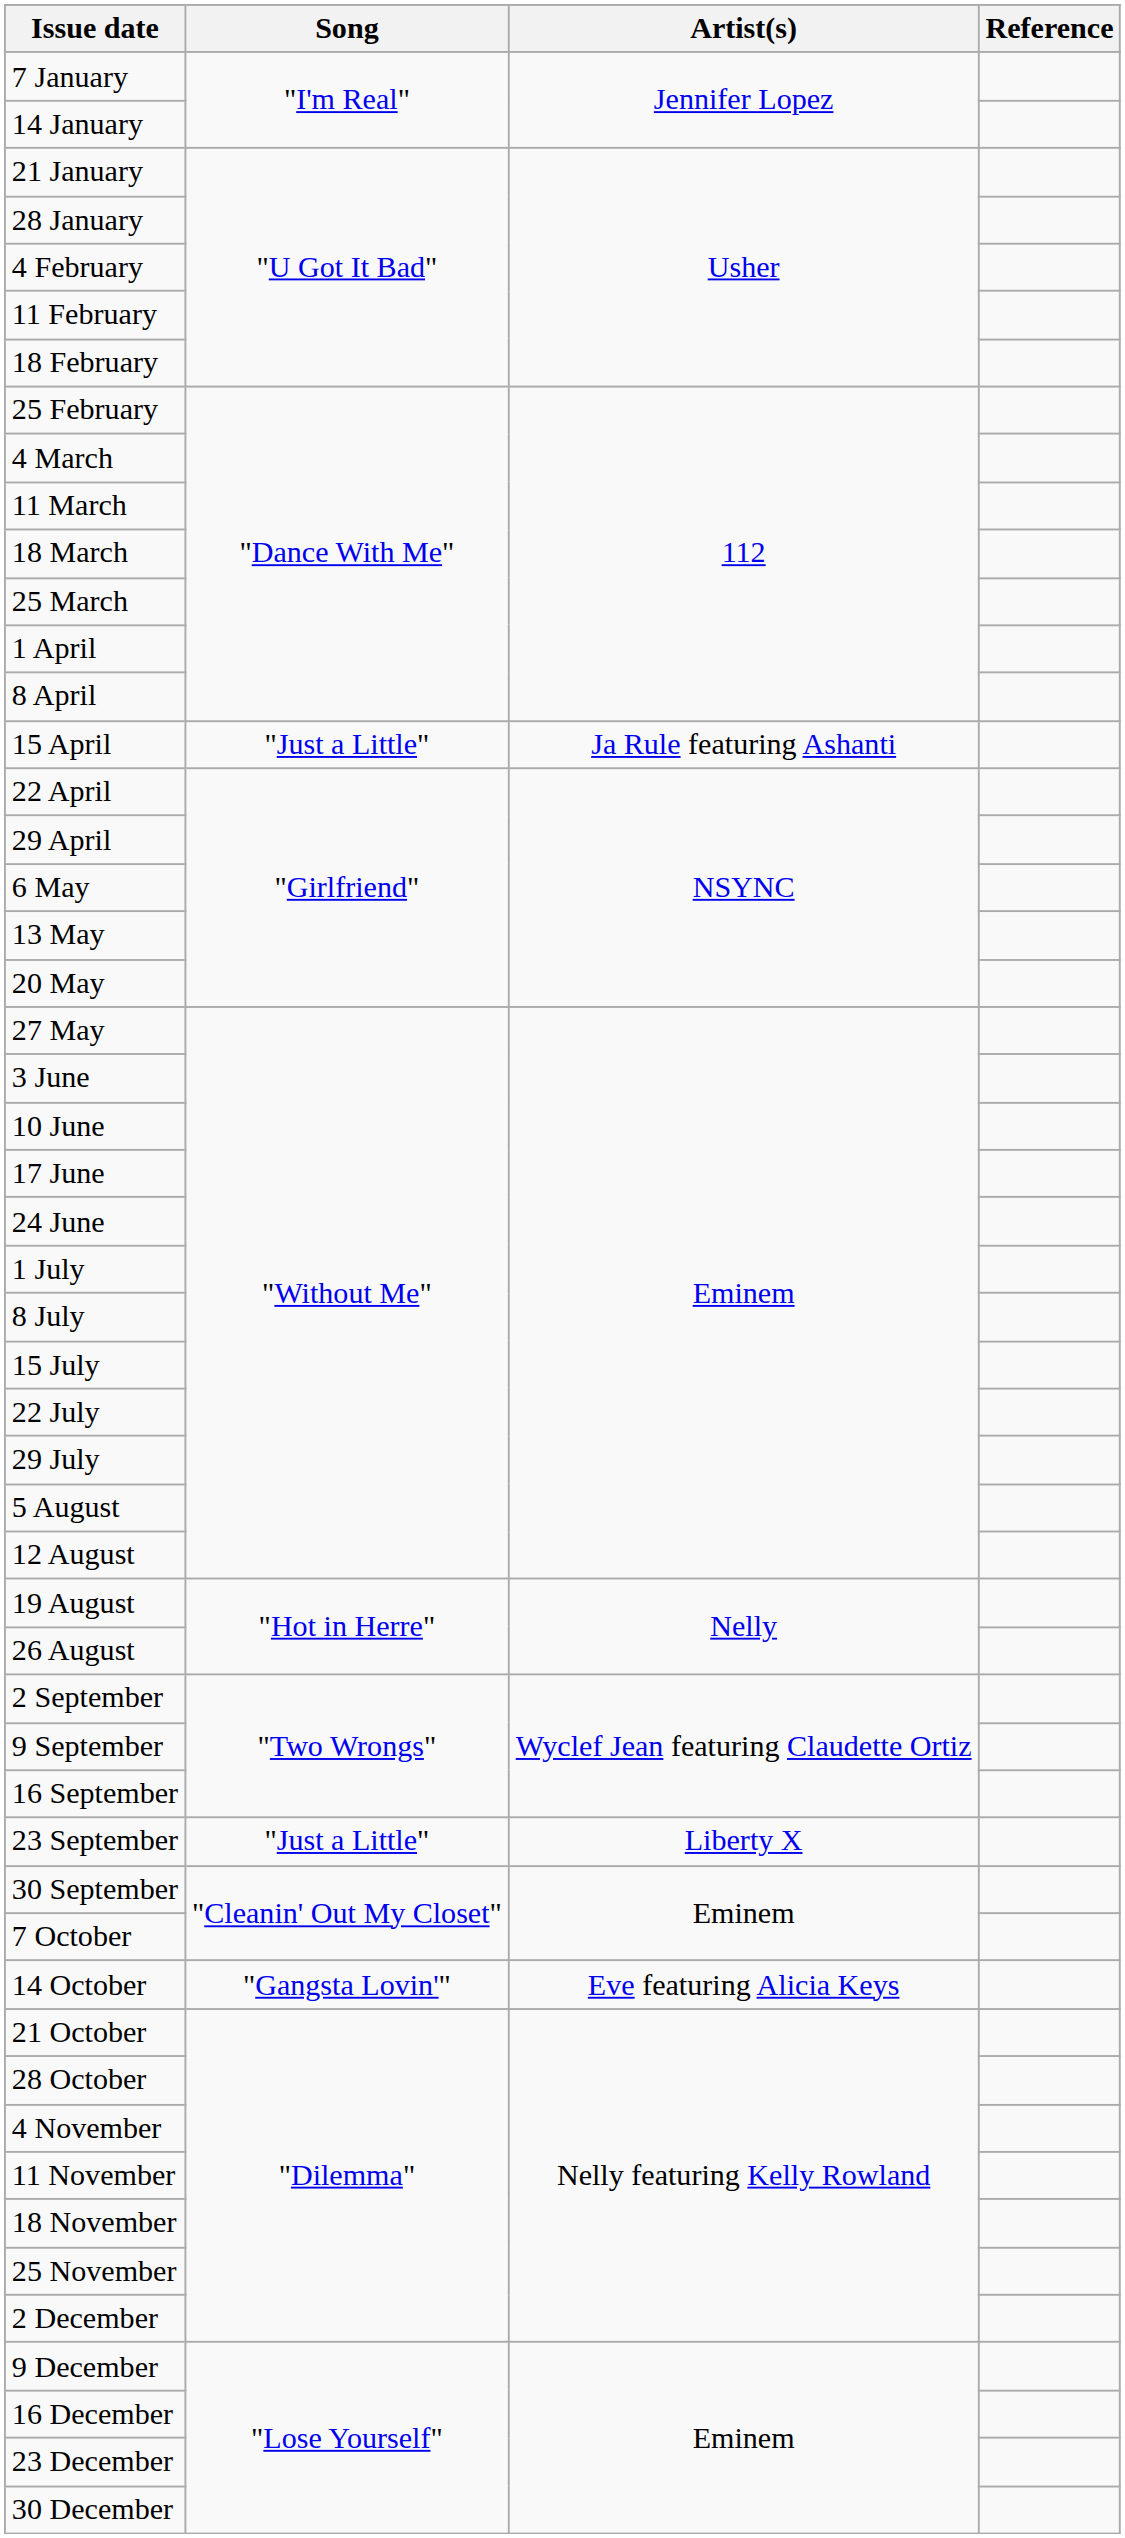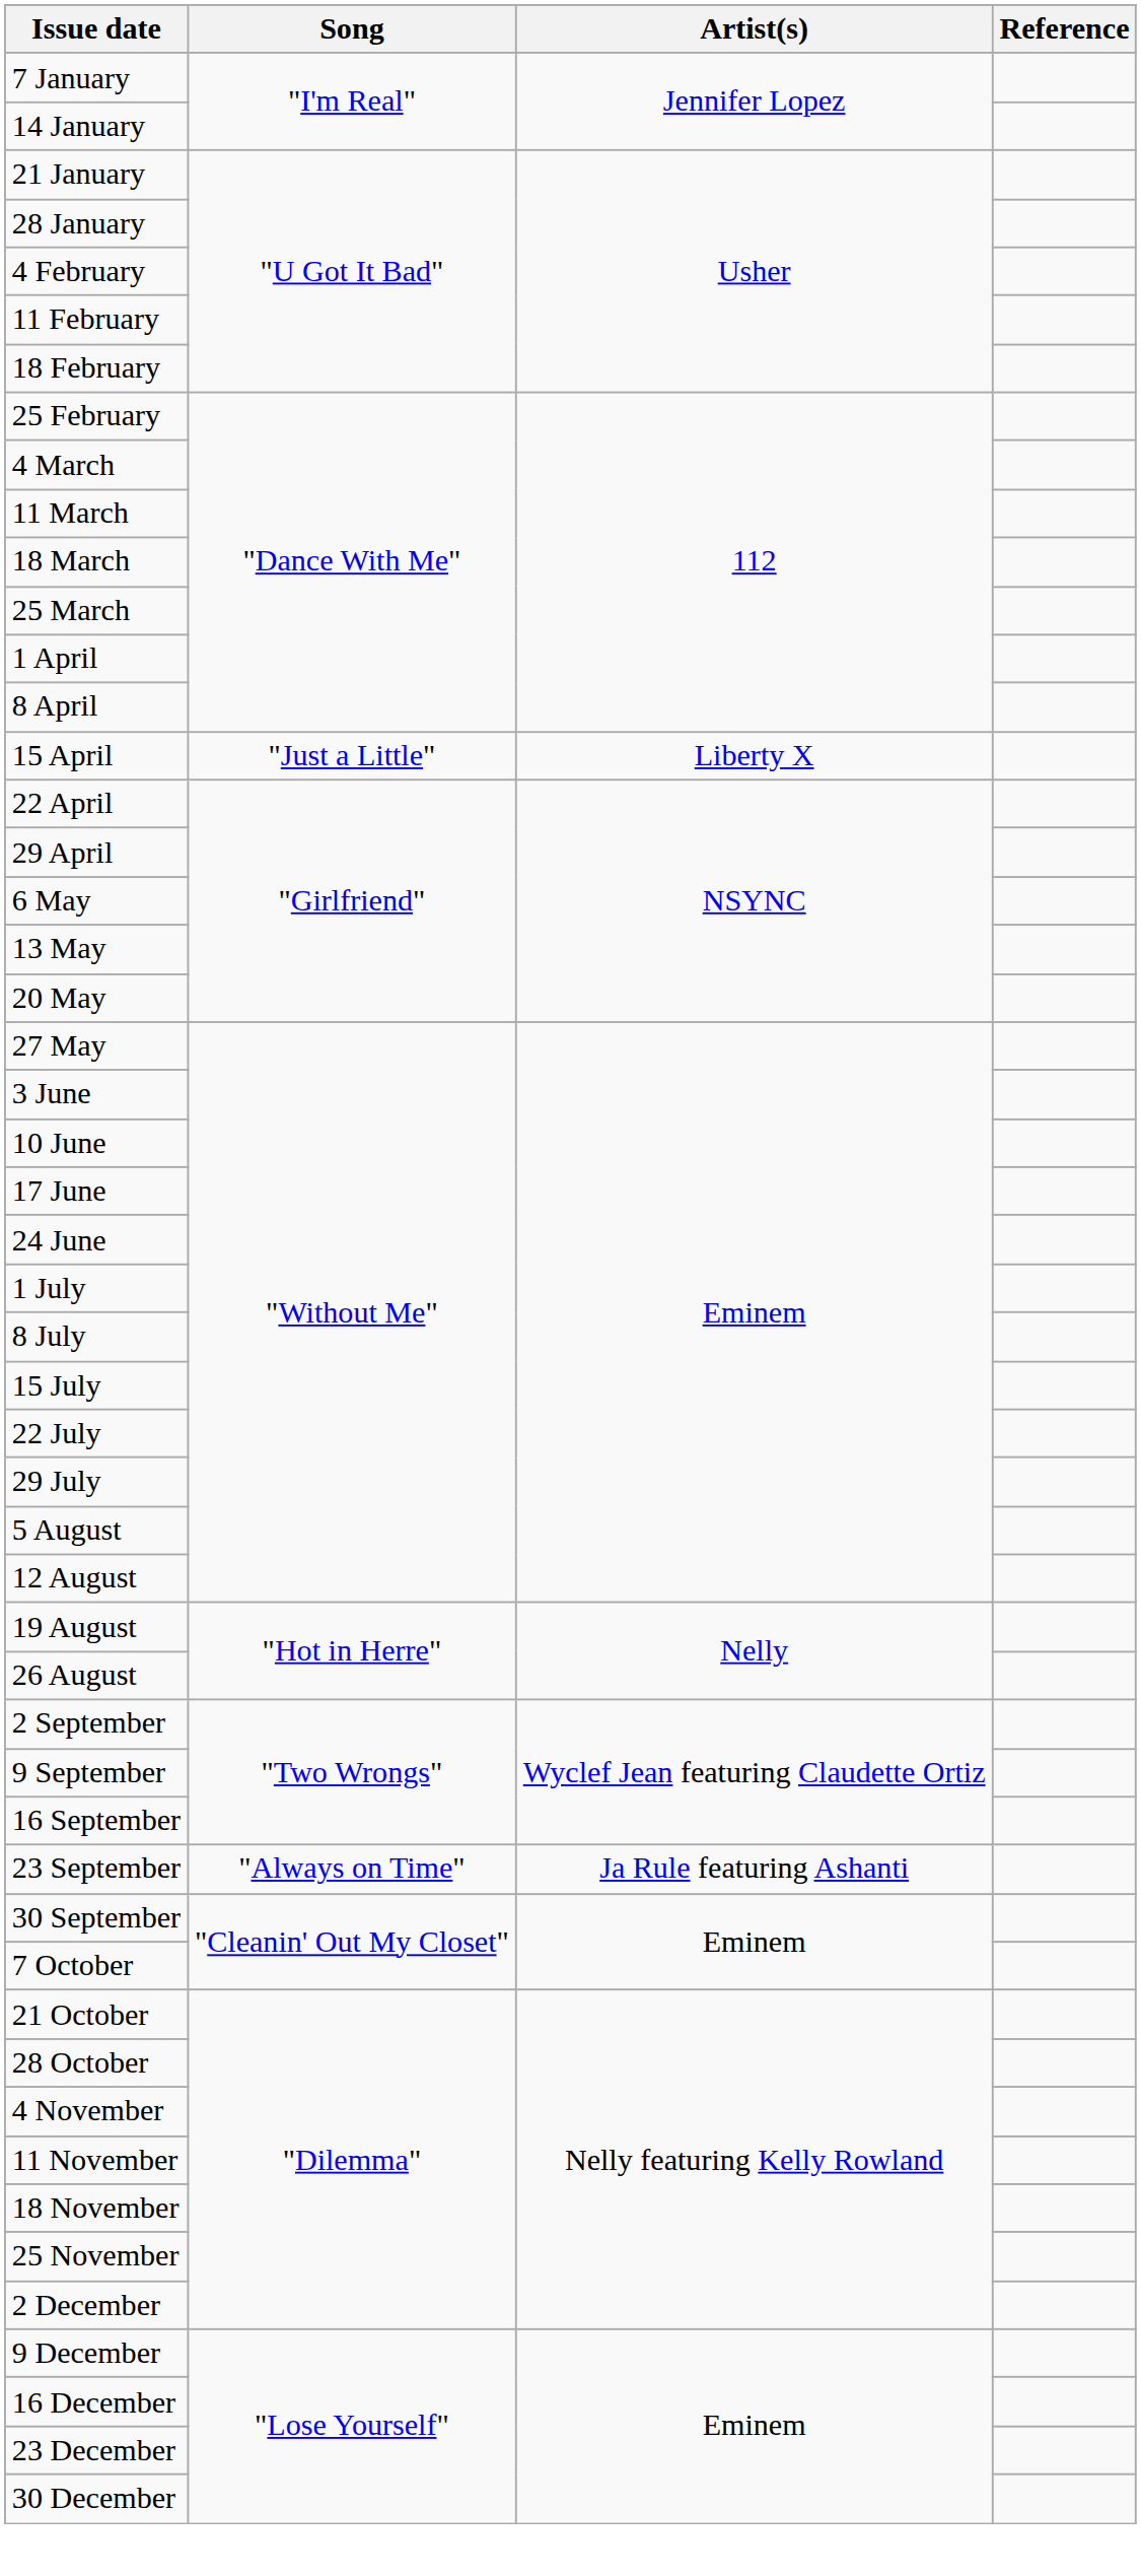15 April | Artist(s): Ja Rule featuring Ashanti -> Liberty X
23 September | Song: "Just a Little" -> "Always on Time"
23 September | Artist(s): Liberty X -> Ja Rule featuring Ashanti
- row: 14 October | "Gangsta Lovin'" | Eve featuring Alicia Keys
